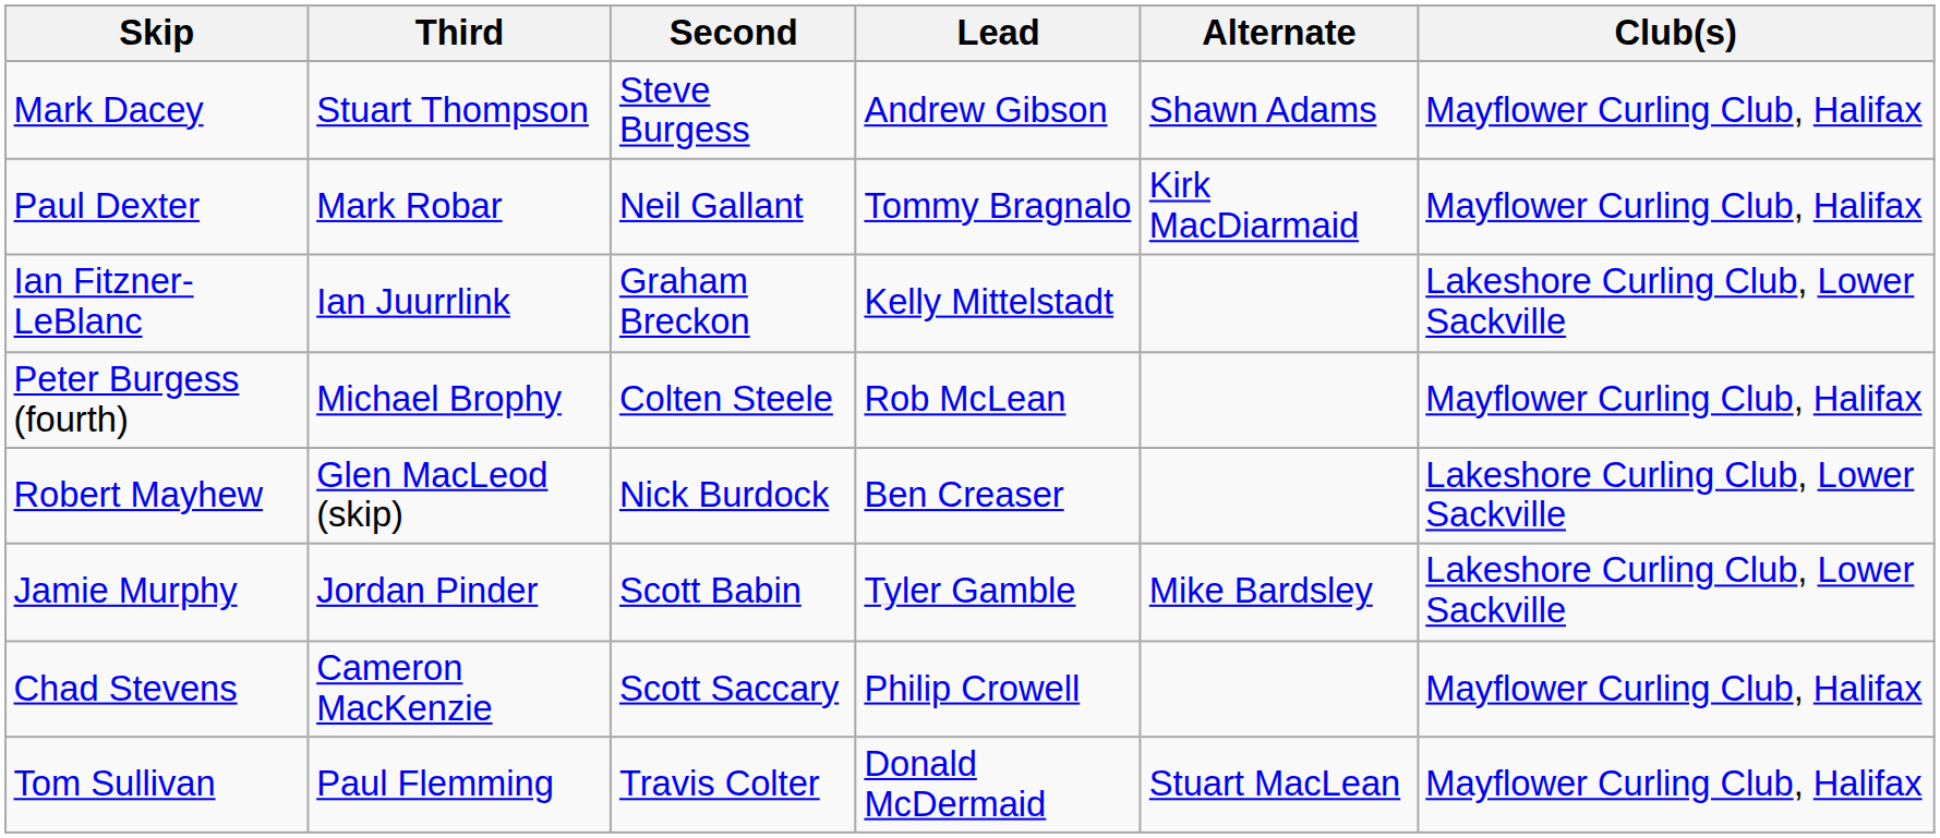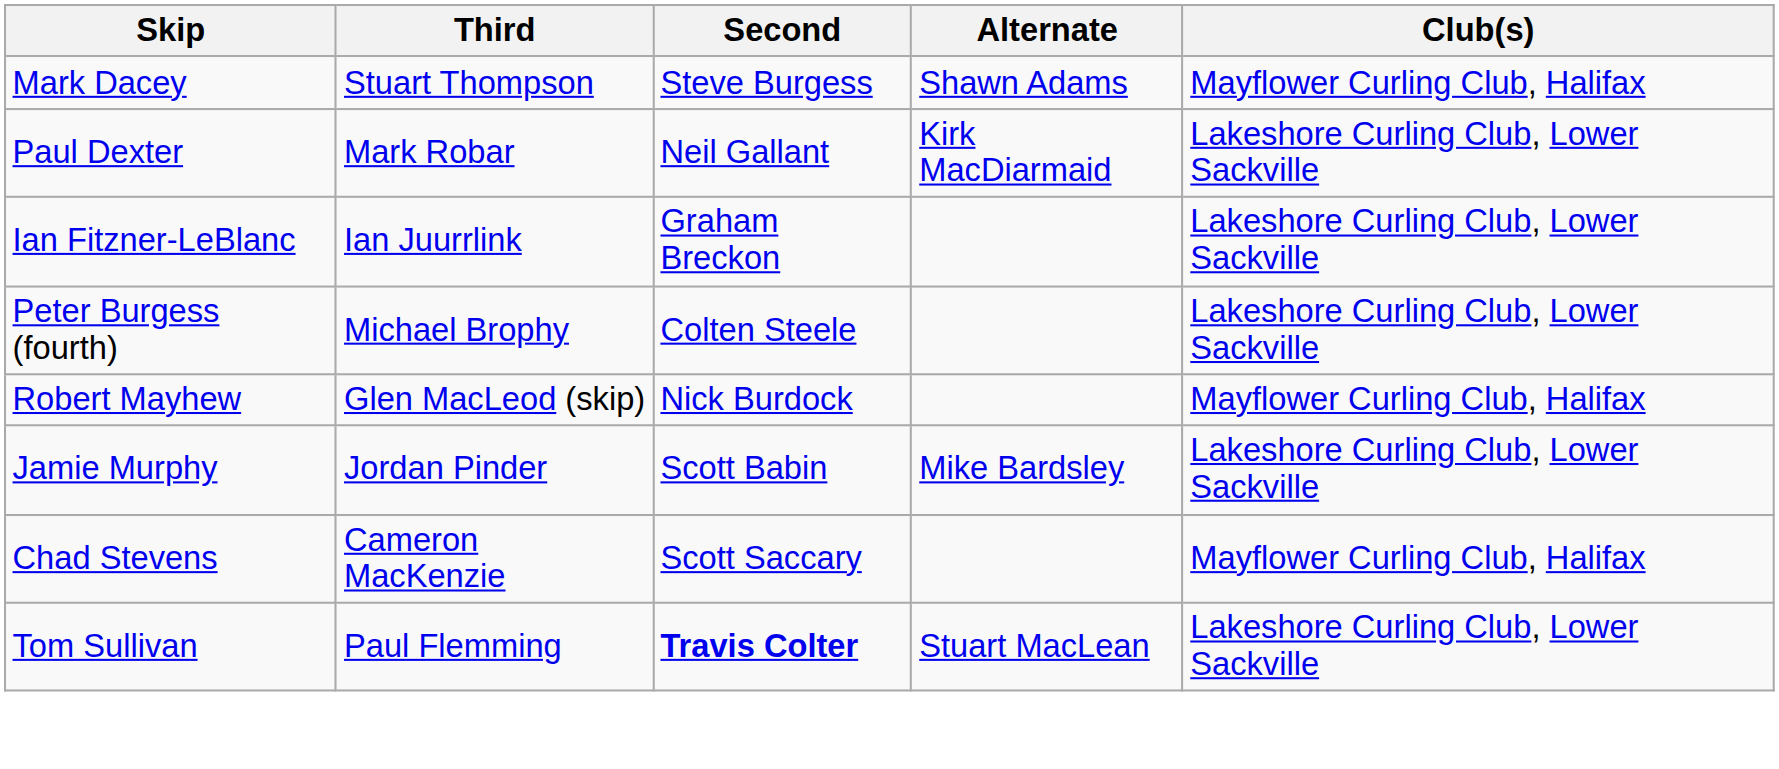- column: Lead | Andrew Gibson | Tommy Bragnalo | Kelly Mittelstadt | Rob McLean | Ben Creaser | Tyler Gamble | Philip Crowell | Donald McDermaid
Paul Dexter | Club(s): Mayflower Curling Club, Halifax -> Lakeshore Curling Club, Lower Sackville
Peter Burgess (fourth) | Club(s): Mayflower Curling Club, Halifax -> Lakeshore Curling Club, Lower Sackville
Robert Mayhew | Club(s): Lakeshore Curling Club, Lower Sackville -> Mayflower Curling Club, Halifax
Tom Sullivan | Second: normal -> bold
Tom Sullivan | Club(s): Mayflower Curling Club, Halifax -> Lakeshore Curling Club, Lower Sackville
